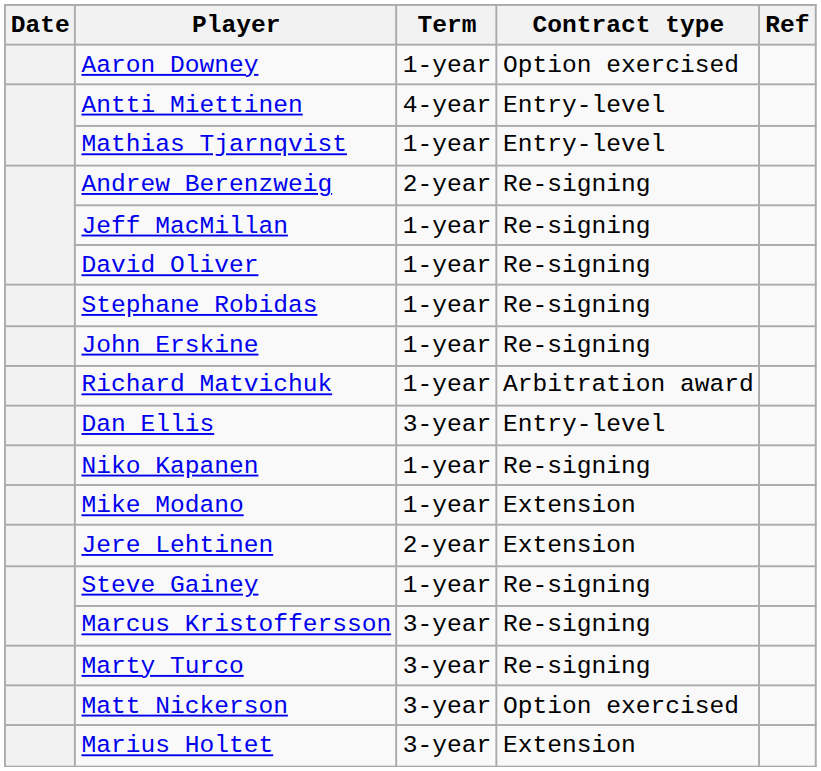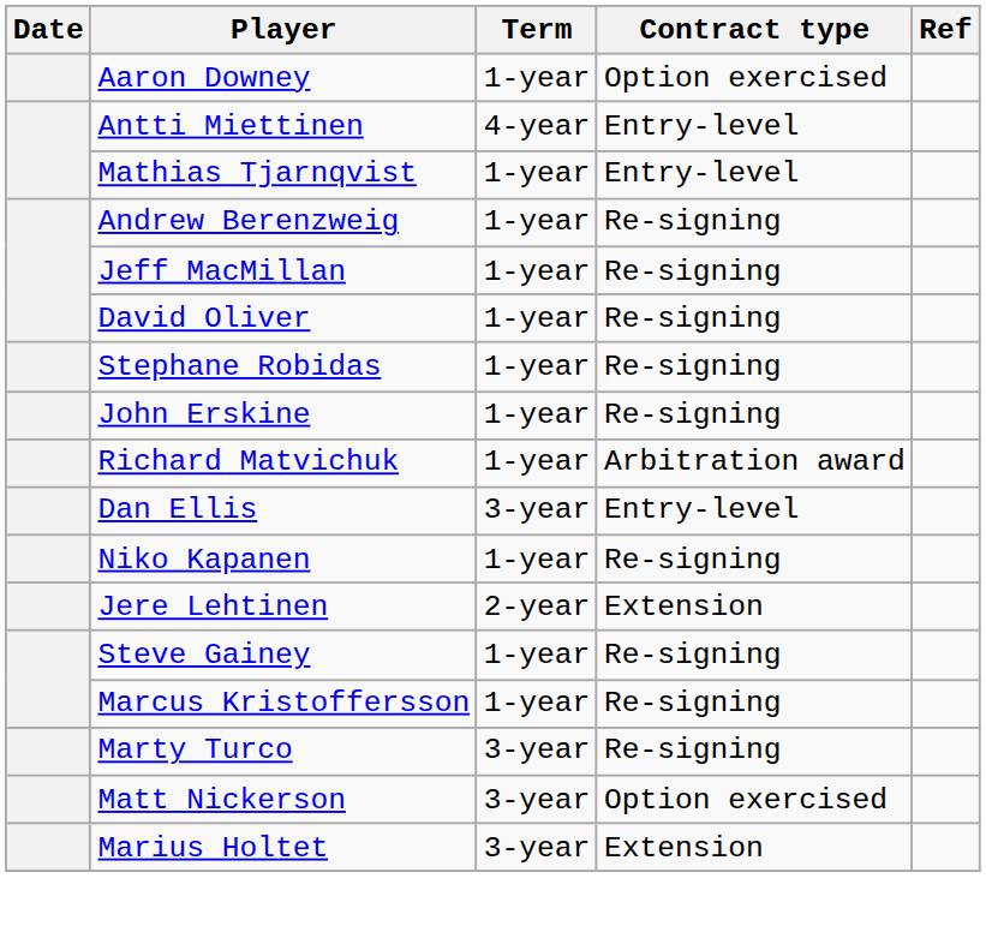Andrew Berenzweig | Term: 2-year -> 1-year
- row: Mike Modano | 1-year | Extension
Marcus Kristoffersson | Term: 3-year -> 1-year
